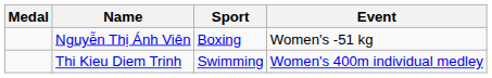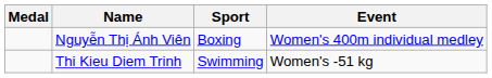Nguyễn Thị Ánh Viên | Event: Women's -51 kg -> Women's 400m individual medley
Thi Kieu Diem Trinh | Event: Women's 400m individual medley -> Women's -51 kg
